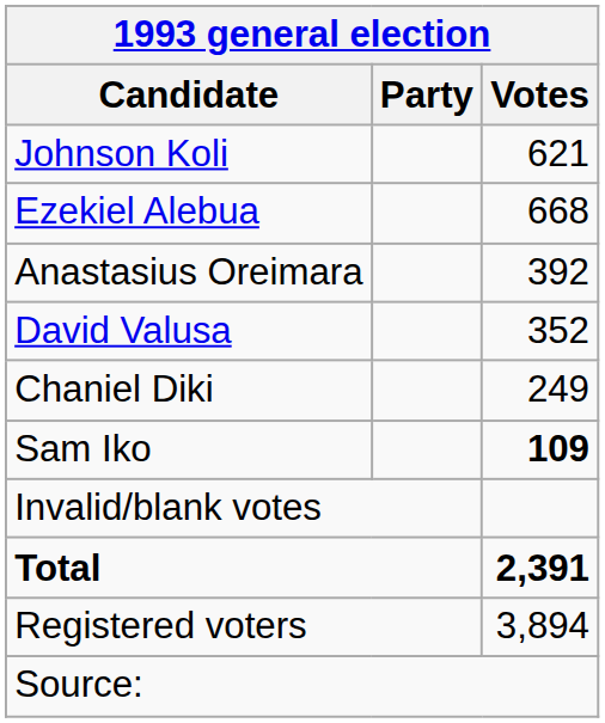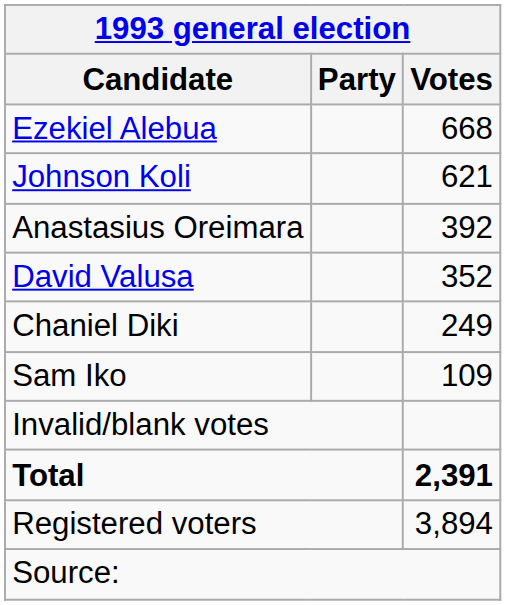rows swapped: Ezekiel Alebua <-> Johnson Koli
Sam Iko | Votes: bold -> normal
